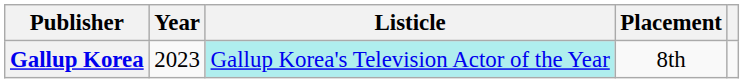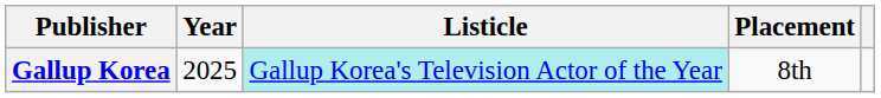Gallup Korea | Year: 2023 -> 2025
